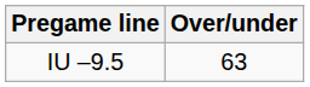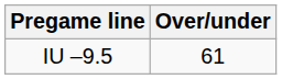IU –9.5 | Over/under: 63 -> 61
